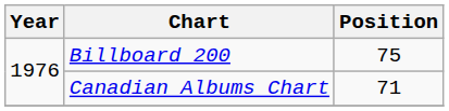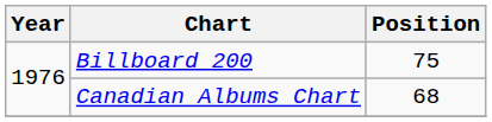Canadian Albums Chart | Position: 71 -> 68
